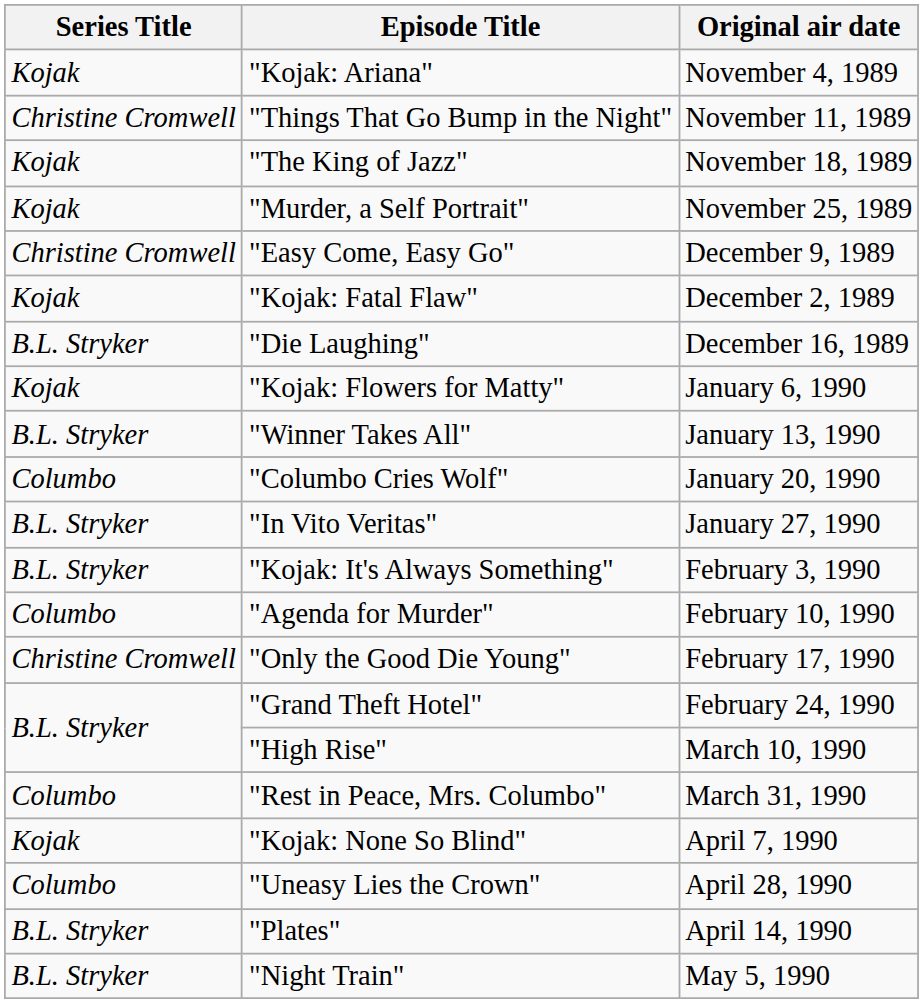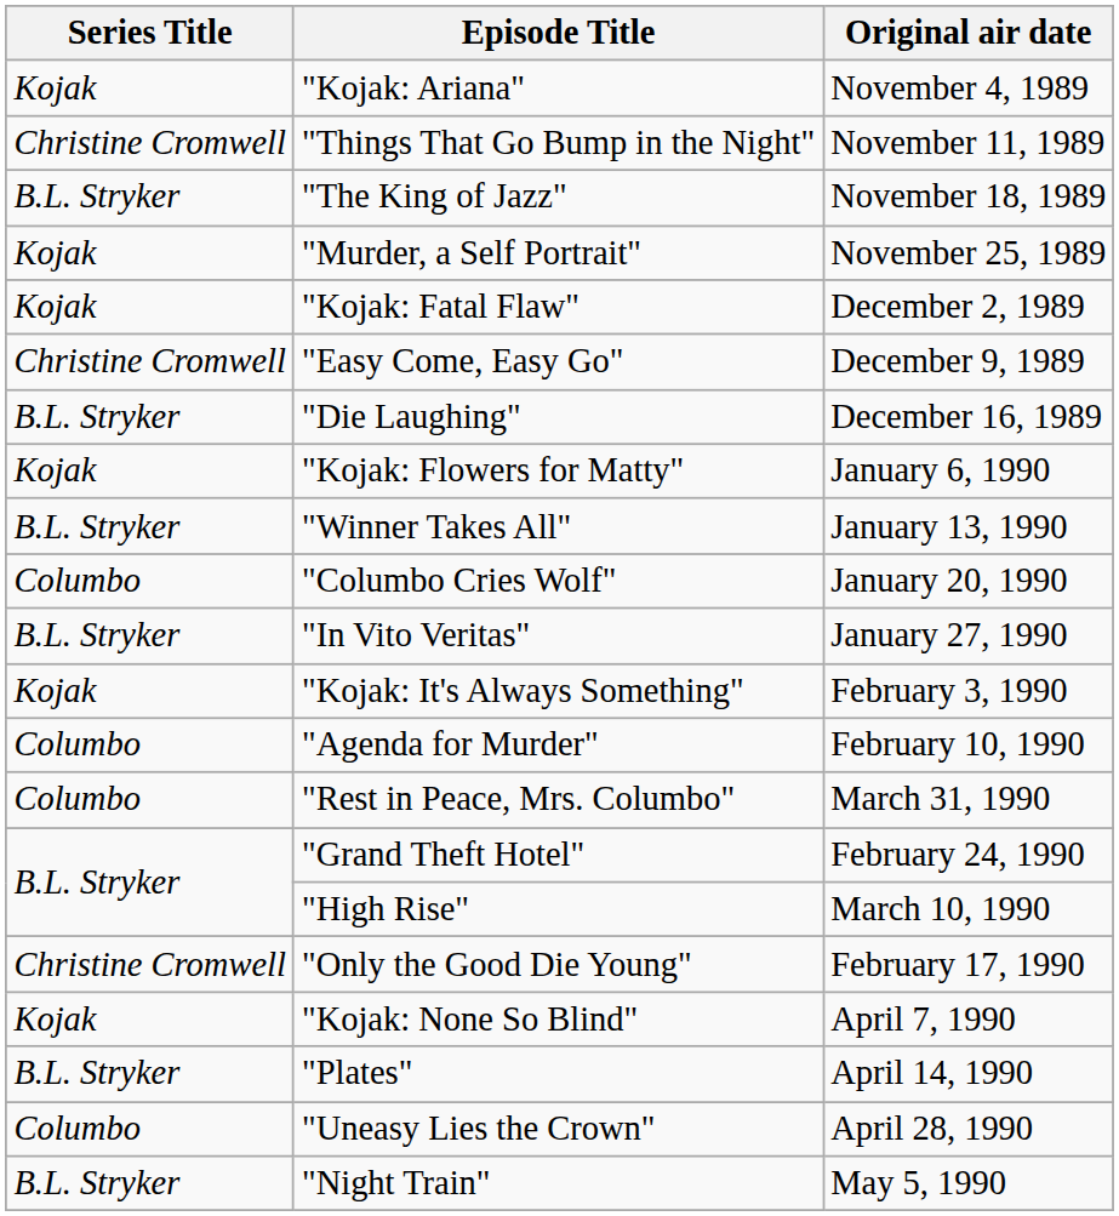"The King of Jazz" | Series Title: Kojak -> B.L. Stryker
rows swapped: "Kojak: Fatal Flaw" <-> "Easy Come, Easy Go"
"Kojak: It's Always Something" | Series Title: B.L. Stryker -> Kojak
rows swapped: "Only the Good Die Young" <-> "Rest in Peace, Mrs. Columbo"
rows swapped: "Plates" <-> "Uneasy Lies the Crown"
